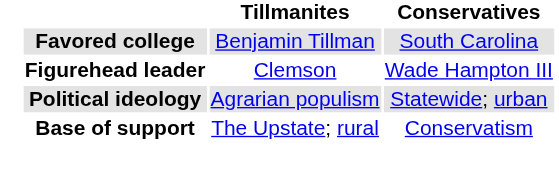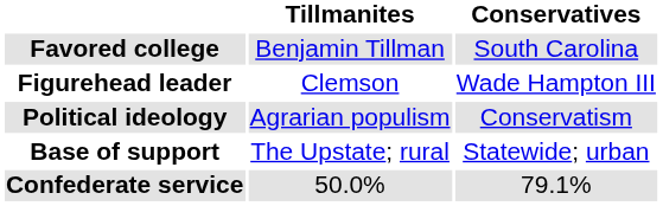Political ideology | Conservatives: Statewide; urban -> Conservatism
Base of support | Conservatives: Conservatism -> Statewide; urban
+ row: Confederate service | 50.0% | 79.1%
